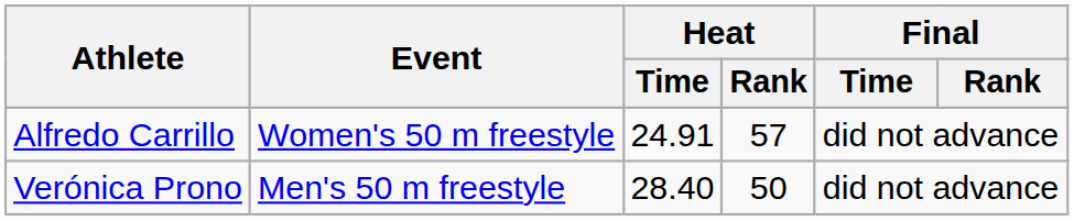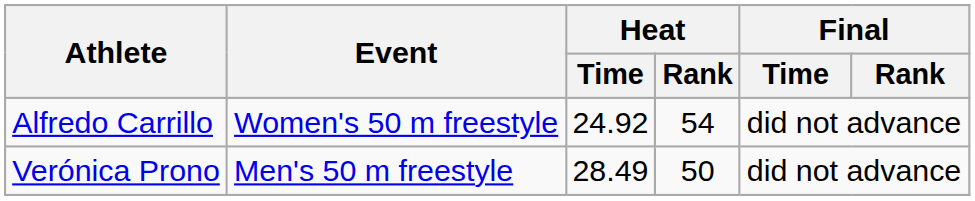Alfredo Carrillo | Heat / Time: 24.91 -> 24.92
Alfredo Carrillo | Heat / Rank: 57 -> 54
Verónica Prono | Heat / Time: 28.40 -> 28.49
